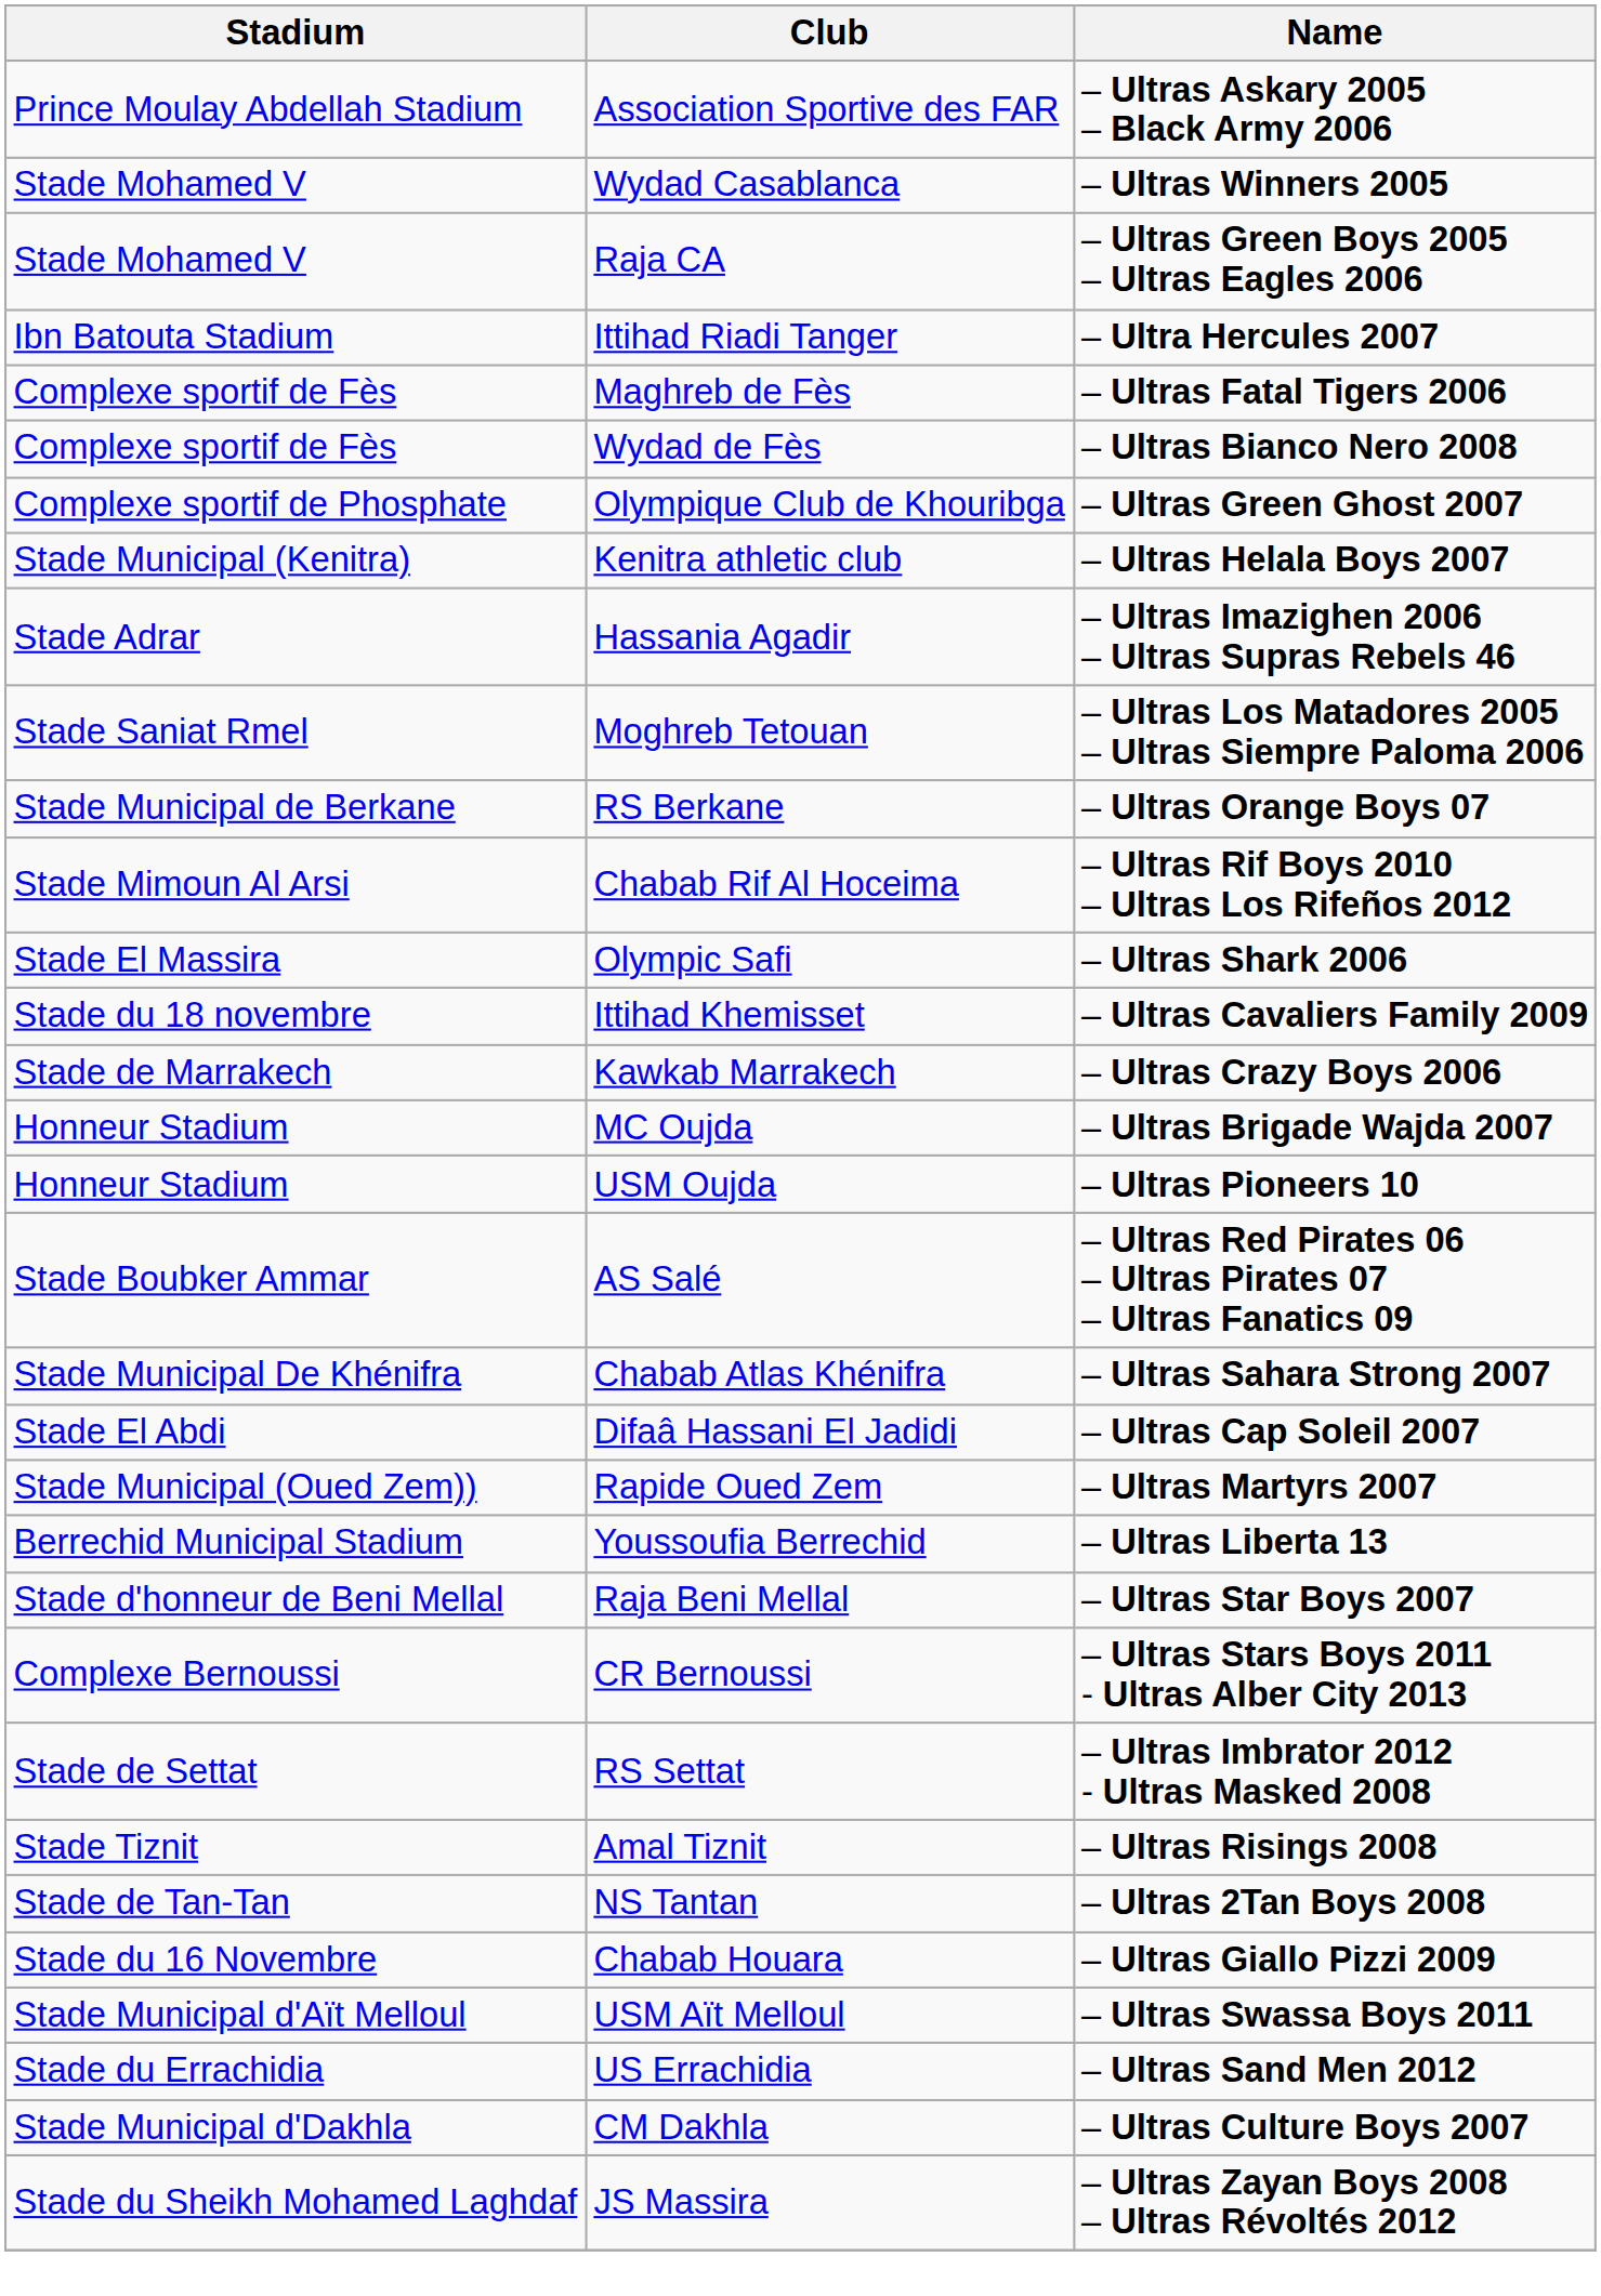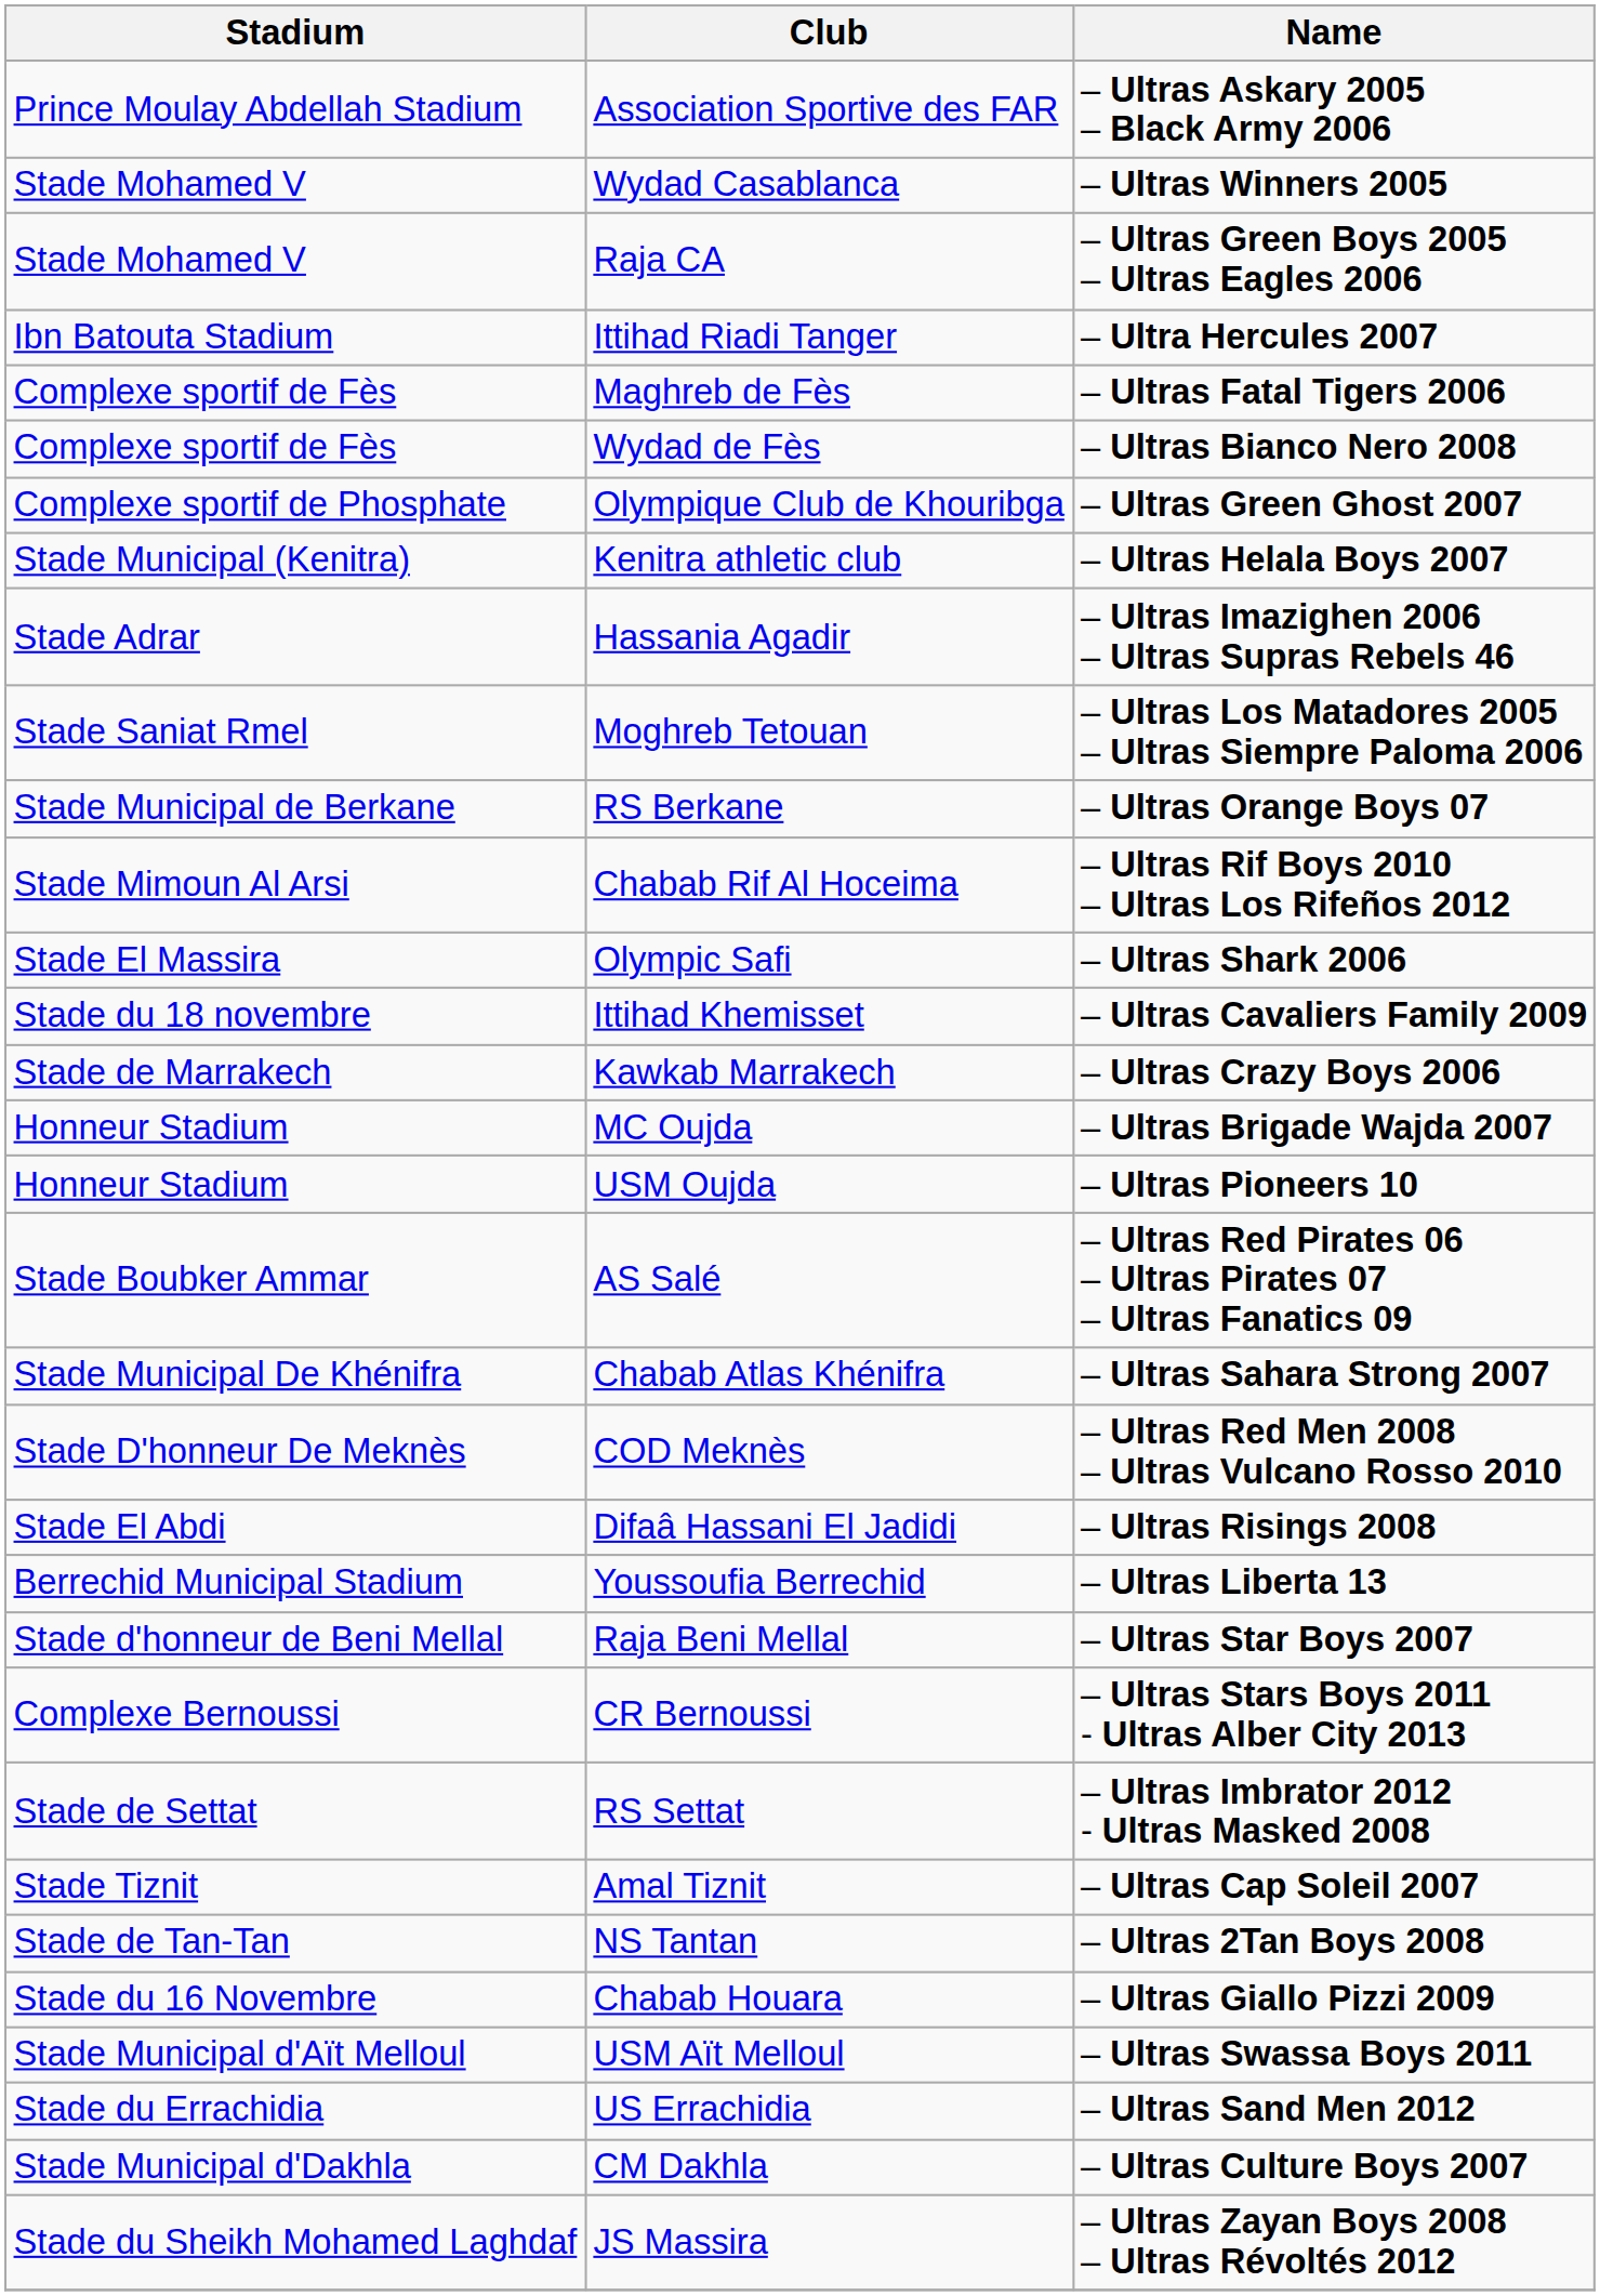+ row: Stade D'honneur De Meknès | COD Meknès | – Ultras Red Men 2008 – Ultras Vulcano Rosso 2010
Difaâ Hassani El Jadidi | Name: – Ultras Cap Soleil 2007 -> – Ultras Risings 2008
- row: Stade Municipal (Oued Zem)) | Rapide Oued Zem | – Ultras Martyrs 2007
Amal Tiznit | Name: – Ultras Risings 2008 -> – Ultras Cap Soleil 2007
